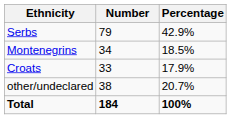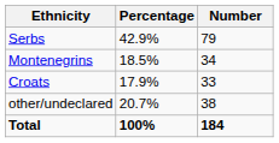columns swapped: Number <-> Percentage
